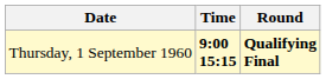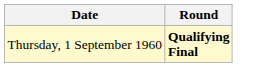- column: Time | 9:00 15:15
